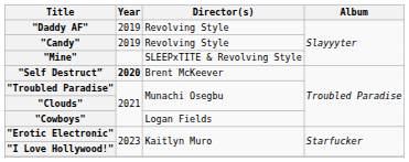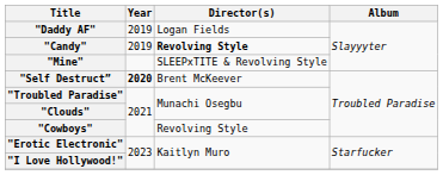"Daddy AF" | Director(s): Revolving Style -> Logan Fields
"Candy" | Director(s): normal -> bold
"Cowboys" | Director(s): Logan Fields -> Revolving Style
